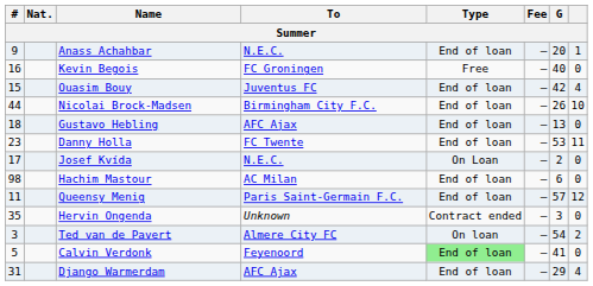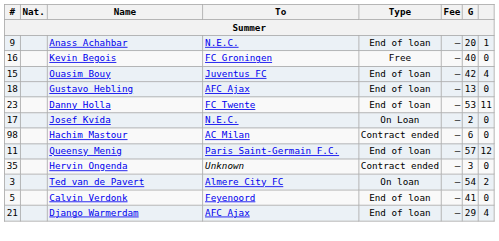- row: 44 | Nicolai Brock-Madsen | Birmingham City F.C. | End of loan | – | 26 | 10
Hachim Mastour | Type: End of loan -> Contract ended
Calvin Verdonk | Type: lightgreen background -> no background
Django Warmerdam | #: 31 -> 21
